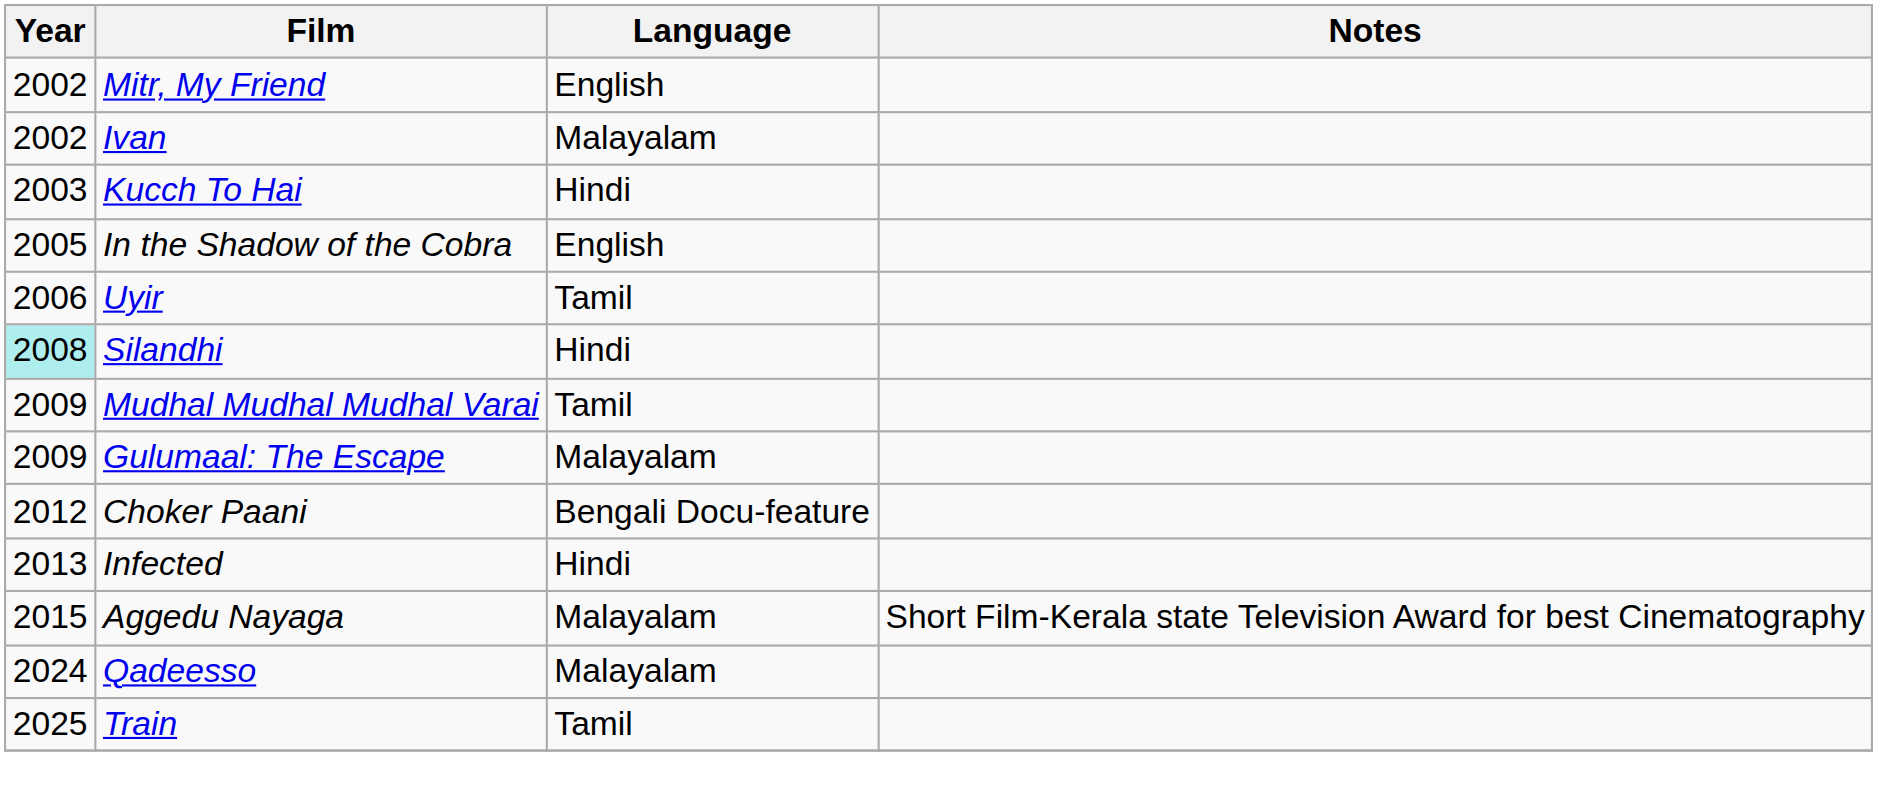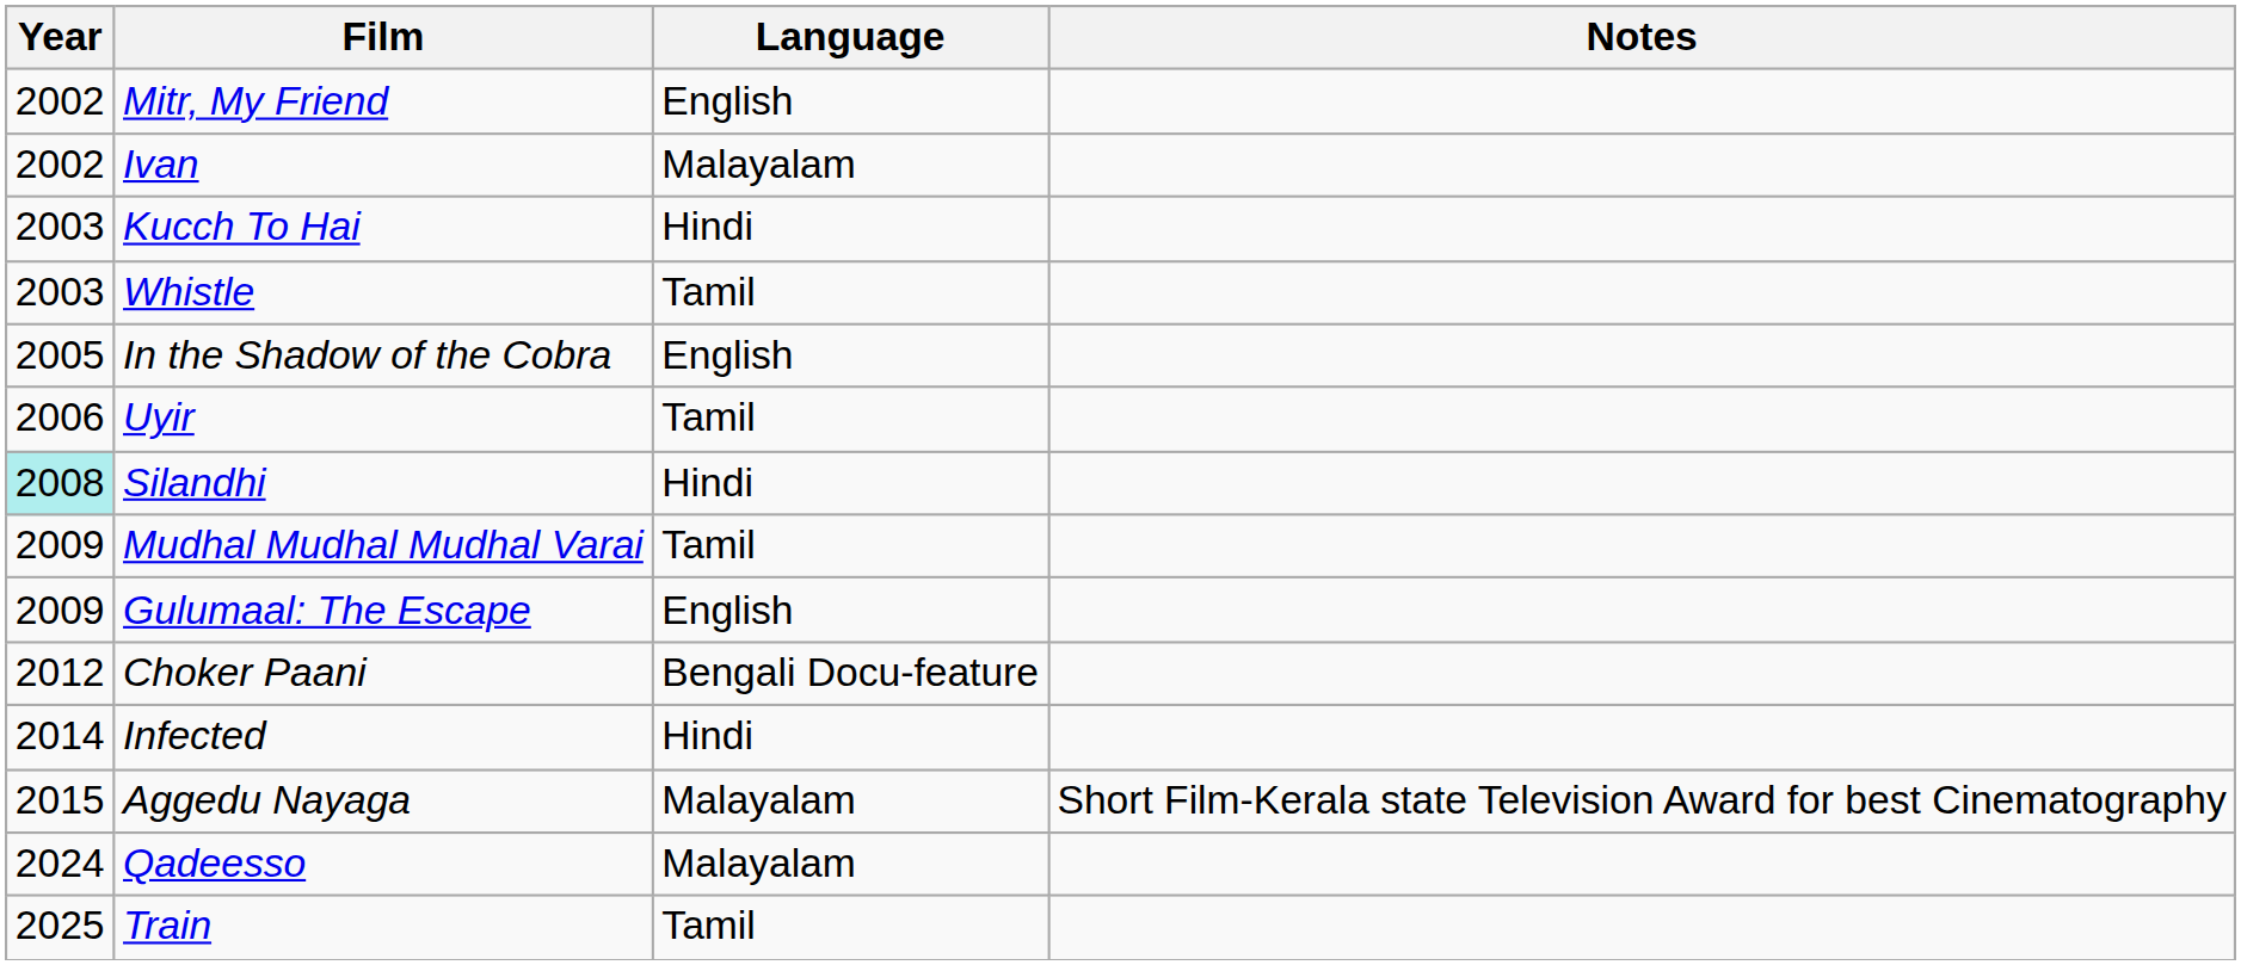+ row: 2003 | Whistle | Tamil
Gulumaal: The Escape | Language: Malayalam -> English
Infected | Year: 2013 -> 2014
